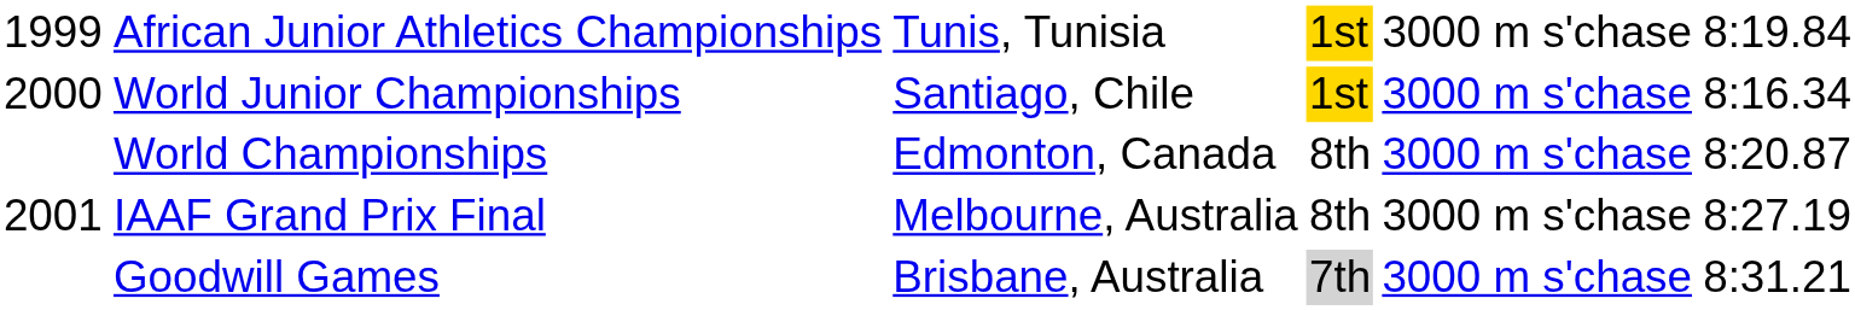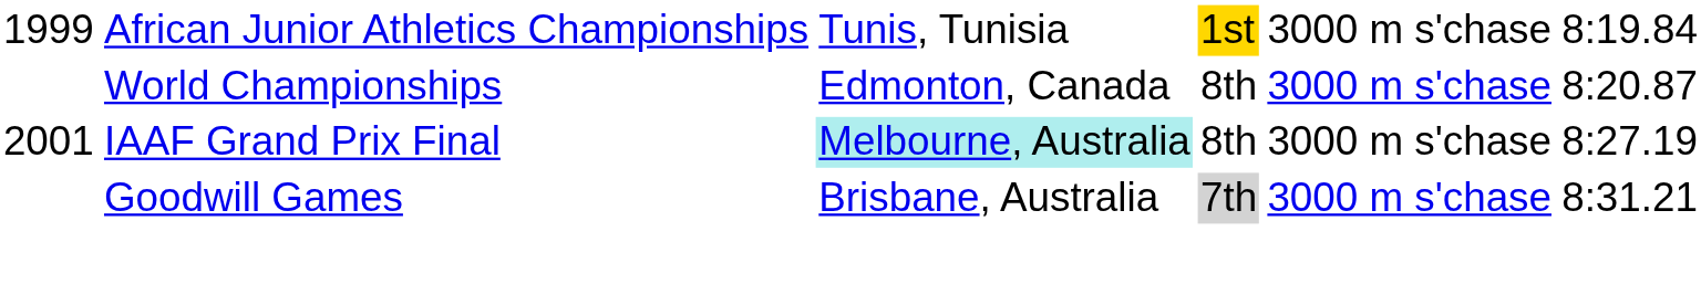- row: 2000 | World Junior Championships | Santiago, Chile | 1st | 3000 m s'chase | 8:16.34
IAAF Grand Prix Final | column 3: no background -> paleturquoise background
